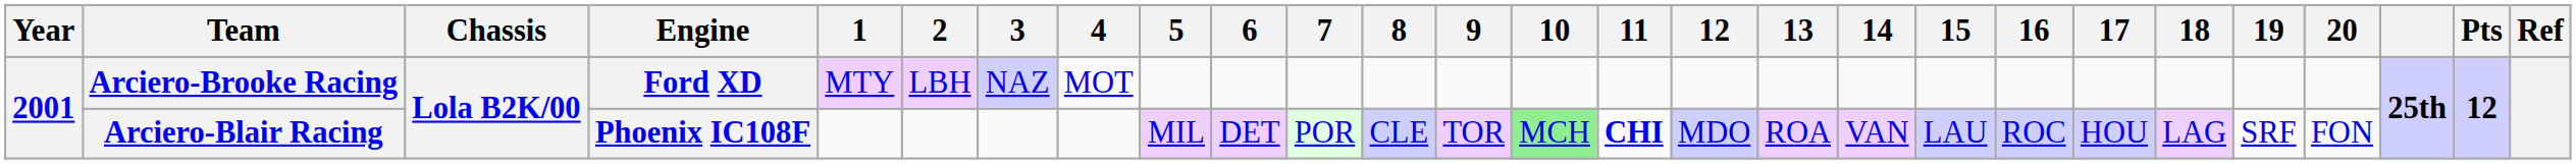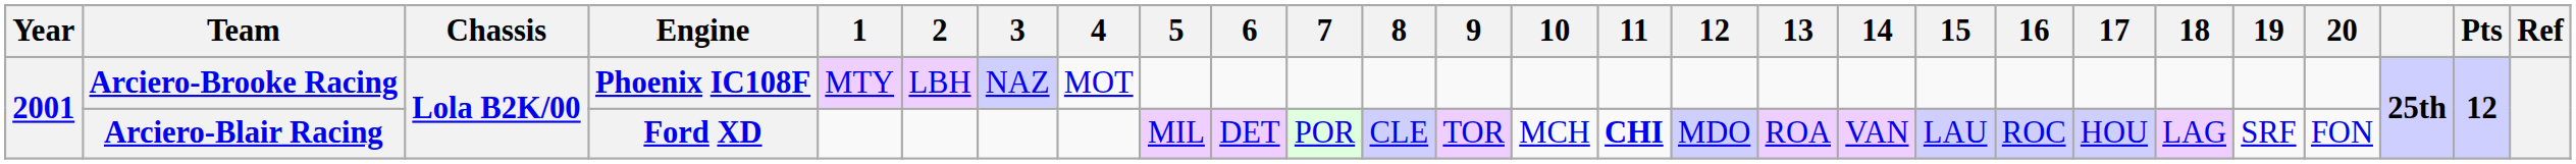Arciero-Brooke Racing | Engine: Ford XD -> Phoenix IC108F
Arciero-Blair Racing | Engine: Phoenix IC108F -> Ford XD
Arciero-Blair Racing | 10: lightgreen background -> no background
